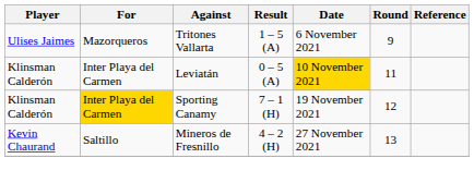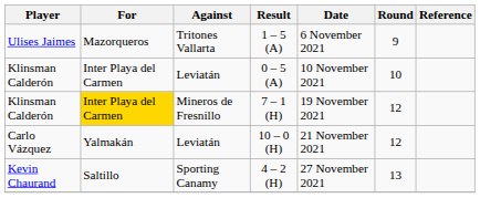0 – 5 (A) | Date: gold background -> no background
0 – 5 (A) | Round: 11 -> 10
7 – 1 (H) | Against: Sporting Canamy -> Mineros de Fresnillo
+ row: Carlo Vázquez | Yalmakán | Leviatán | 10 – 0 (H) | 21 November 2021 | 12
4 – 2 (H) | Against: Mineros de Fresnillo -> Sporting Canamy
